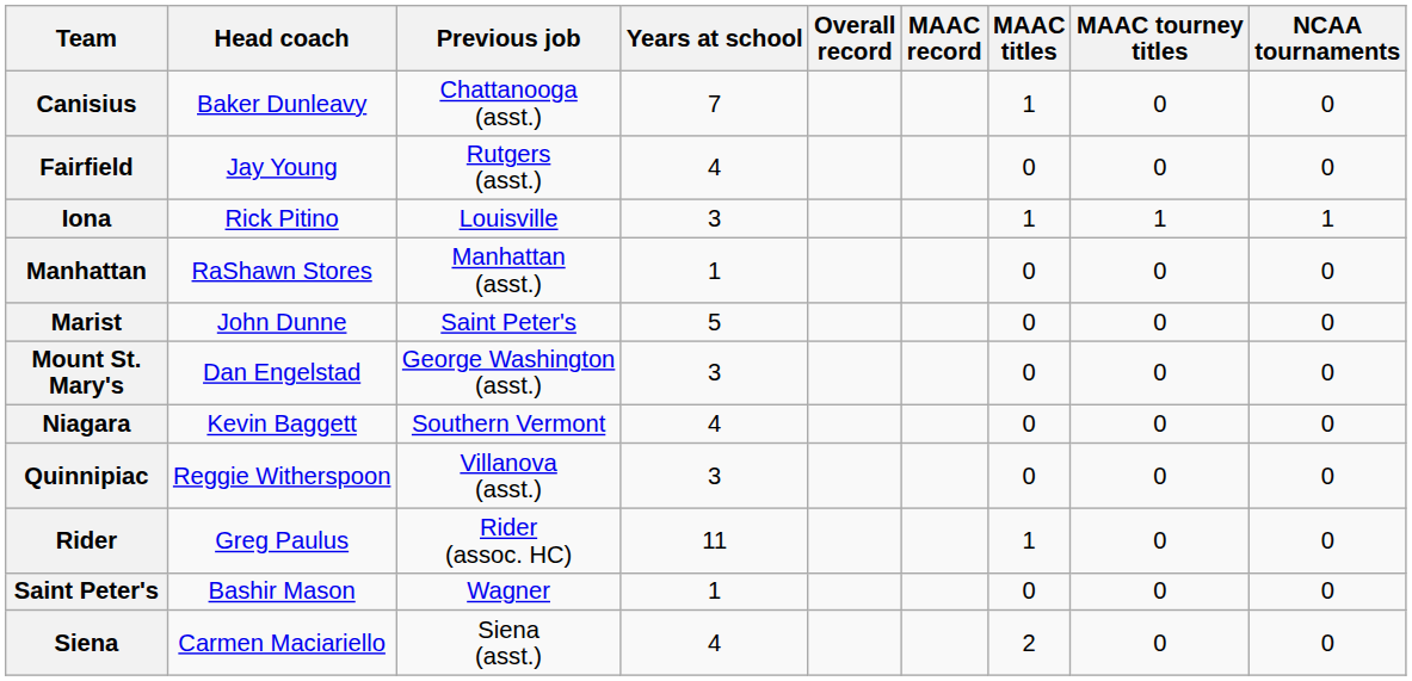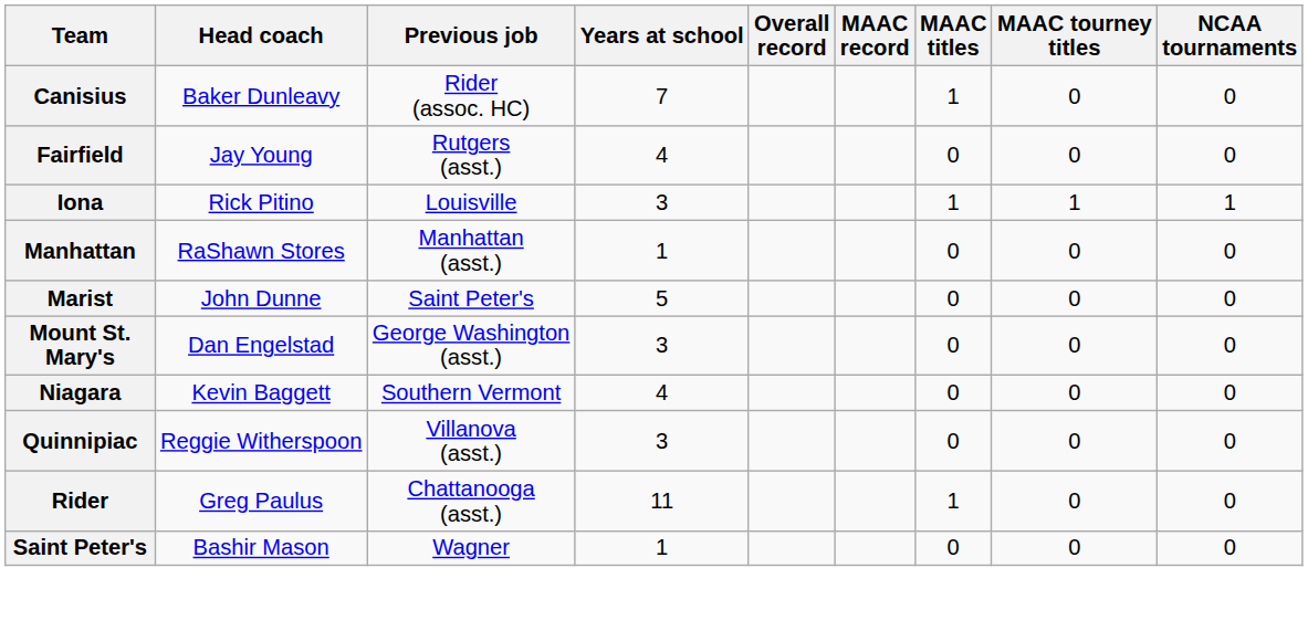Canisius | Previous job: Chattanooga (asst.) -> Rider (assoc. HC)
Rider | Previous job: Rider (assoc. HC) -> Chattanooga (asst.)
- row: Siena | Carmen Maciariello | Siena (asst.) | 4 | 2 | 0 | 0
